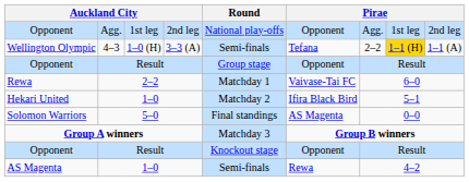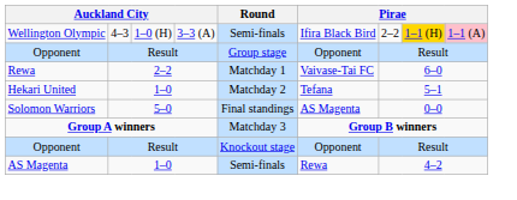- row: Opponent | Agg. | 1st leg | 2nd leg | National play-offs | Opponent | Agg. | 1st leg | 2nd leg
Wellington Olympic | column 6: Tefana -> Ifira Black Bird
Wellington Olympic | column 9: no background -> pink background
Hekari United | column 6: Ifira Black Bird -> Tefana
